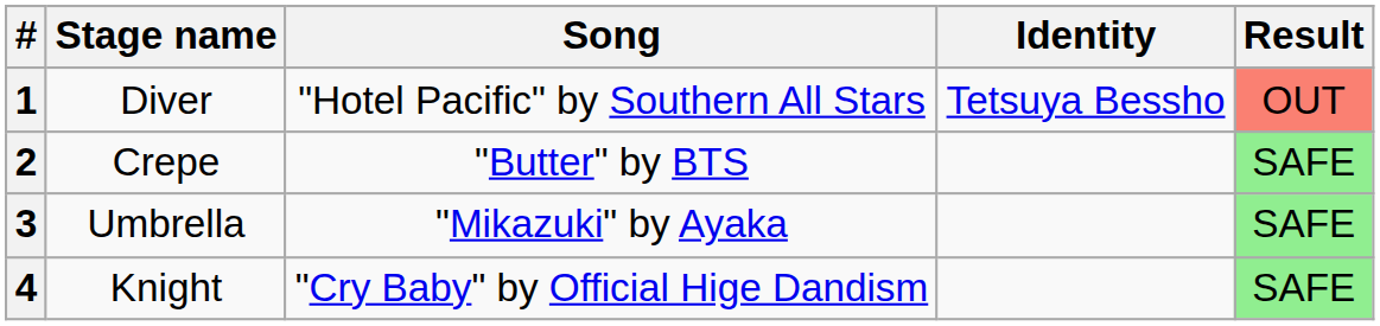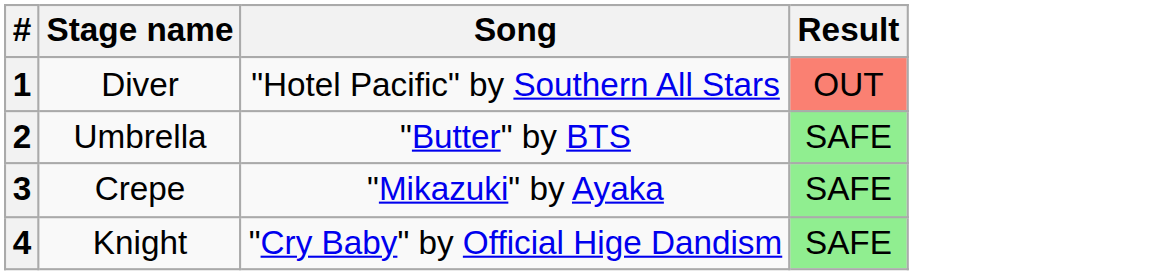- column: Identity | Tetsuya Bessho
2 | Stage name: Crepe -> Umbrella
3 | Stage name: Umbrella -> Crepe
